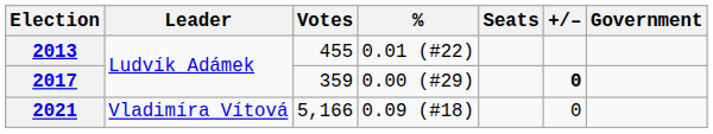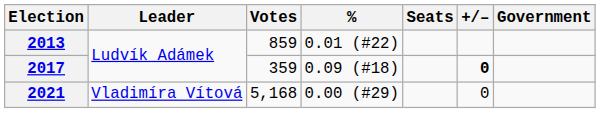2013 | Votes: 455 -> 859
2017 | %: 0.00 (#29) -> 0.09 (#18)
2021 | Votes: 5,166 -> 5,168
2021 | %: 0.09 (#18) -> 0.00 (#29)
